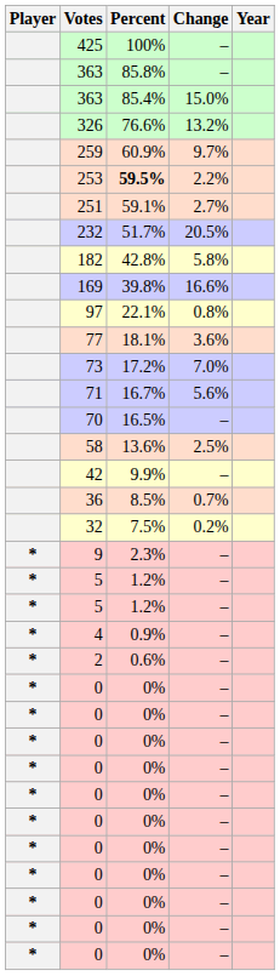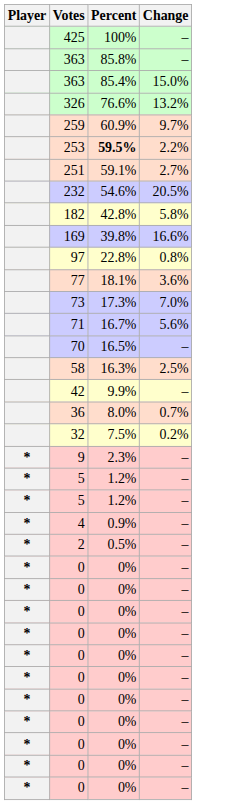- column: Year
232 | Percent: 51.7% -> 54.6%
97 | Percent: 22.1% -> 22.8%
73 | Percent: 17.2% -> 17.3%
58 | Percent: 13.6% -> 16.3%
36 | Percent: 8.5% -> 8.0%
2 | Percent: 0.6% -> 0.5%
